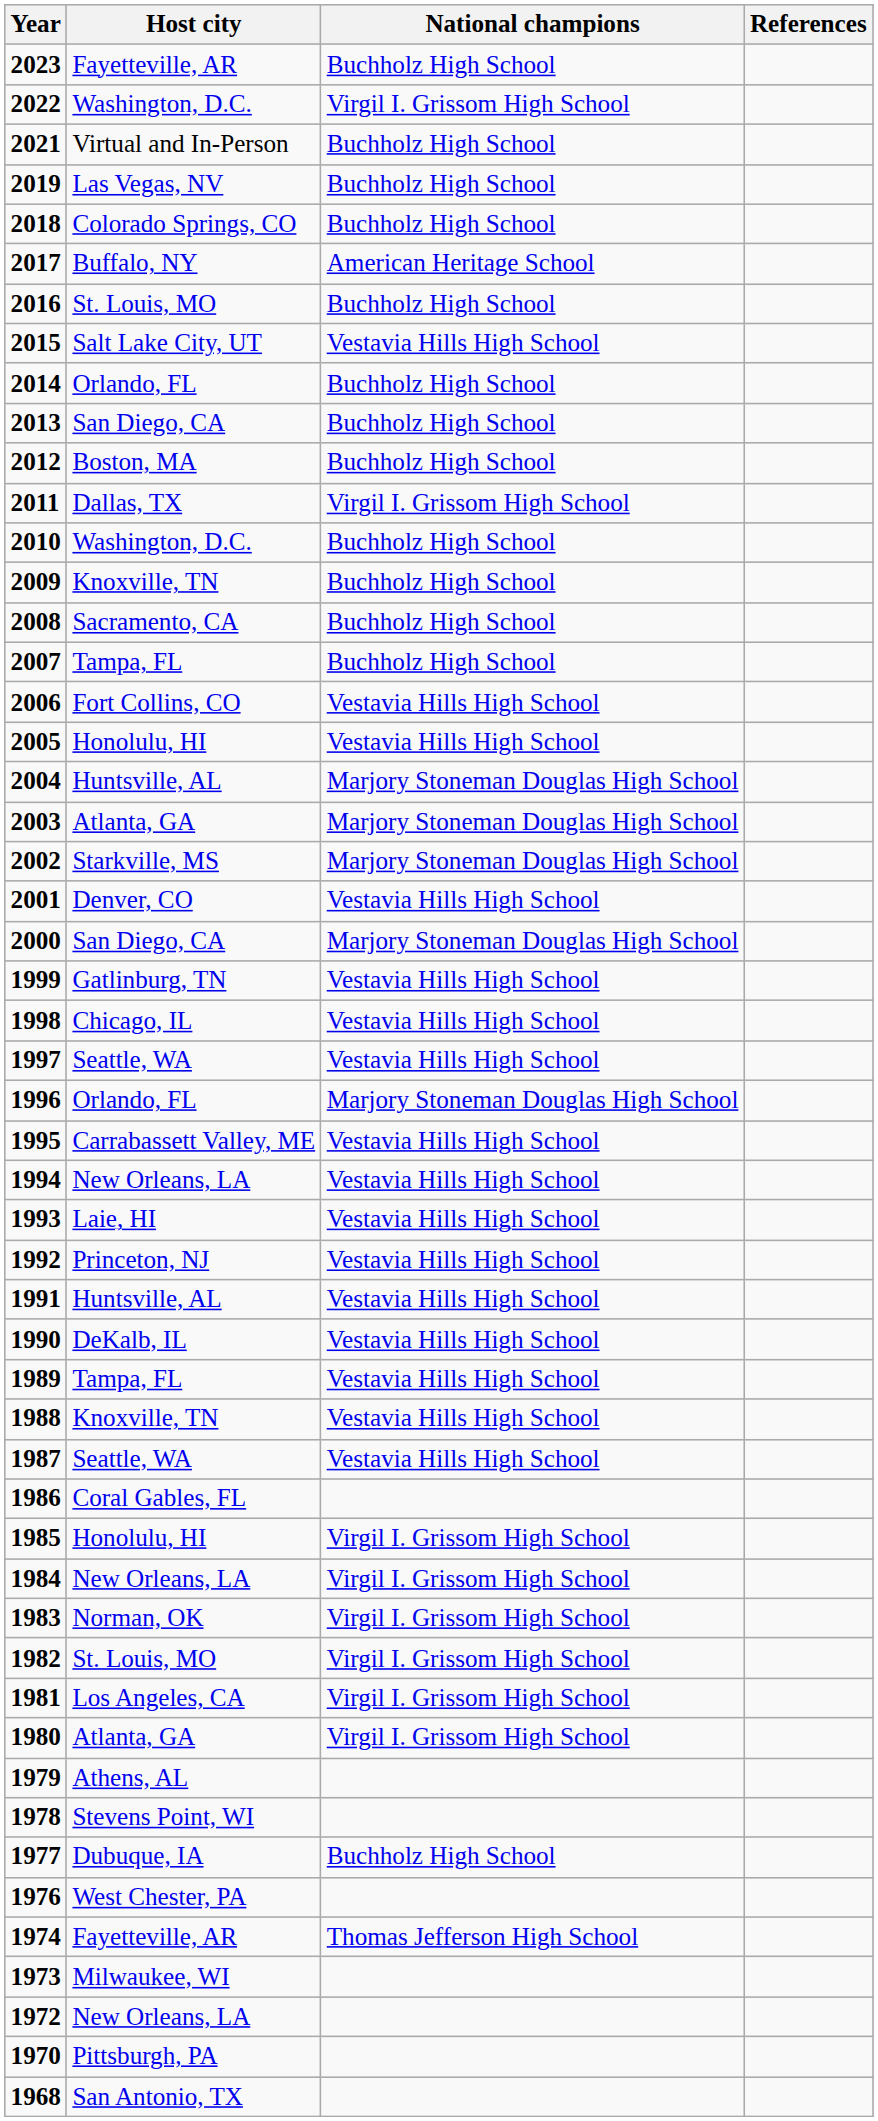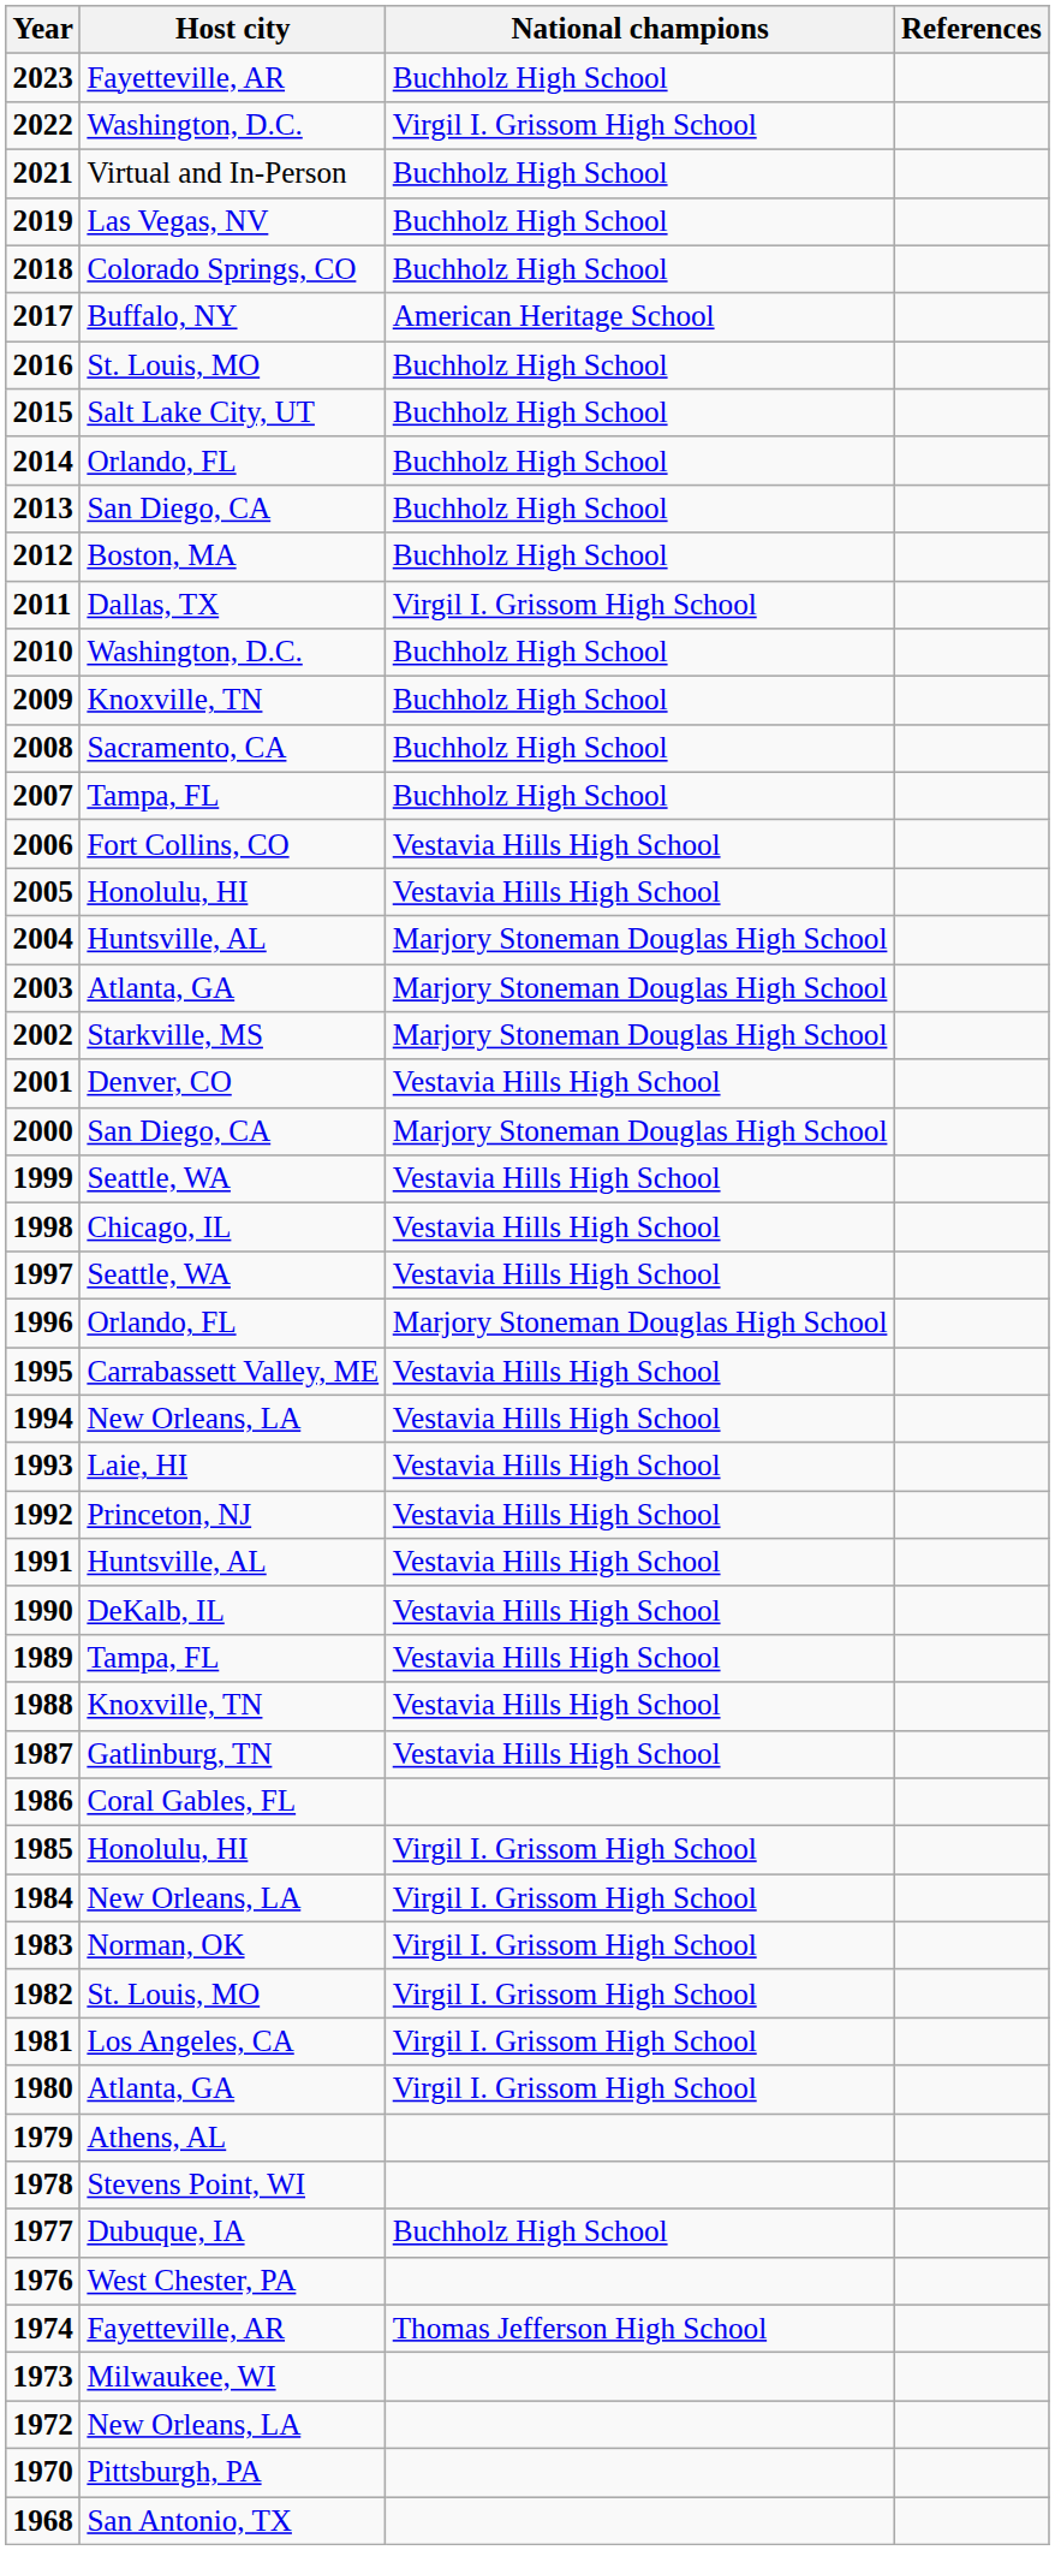2015 | National champions: Vestavia Hills High School -> Buchholz High School
1999 | Host city: Gatlinburg, TN -> Seattle, WA
1987 | Host city: Seattle, WA -> Gatlinburg, TN
